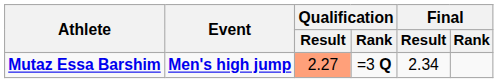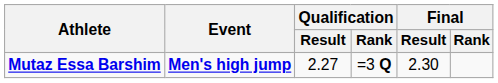Mutaz Essa Barshim | Qualification / Result: lightsalmon background -> no background
Mutaz Essa Barshim | Final / Result: 2.34 -> 2.30
